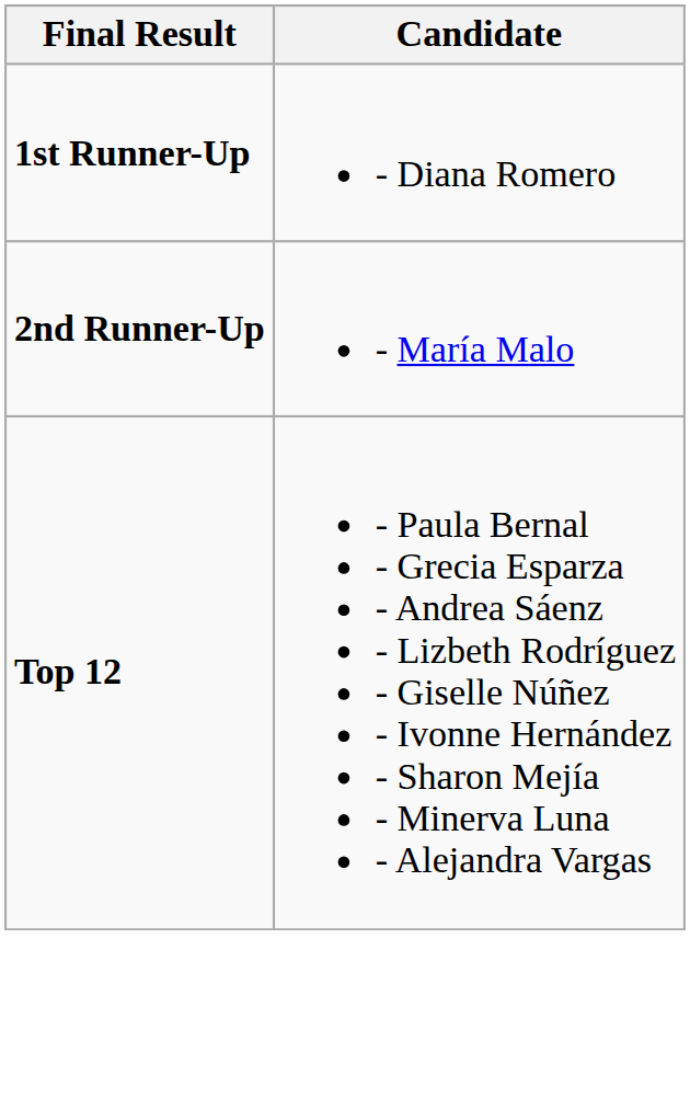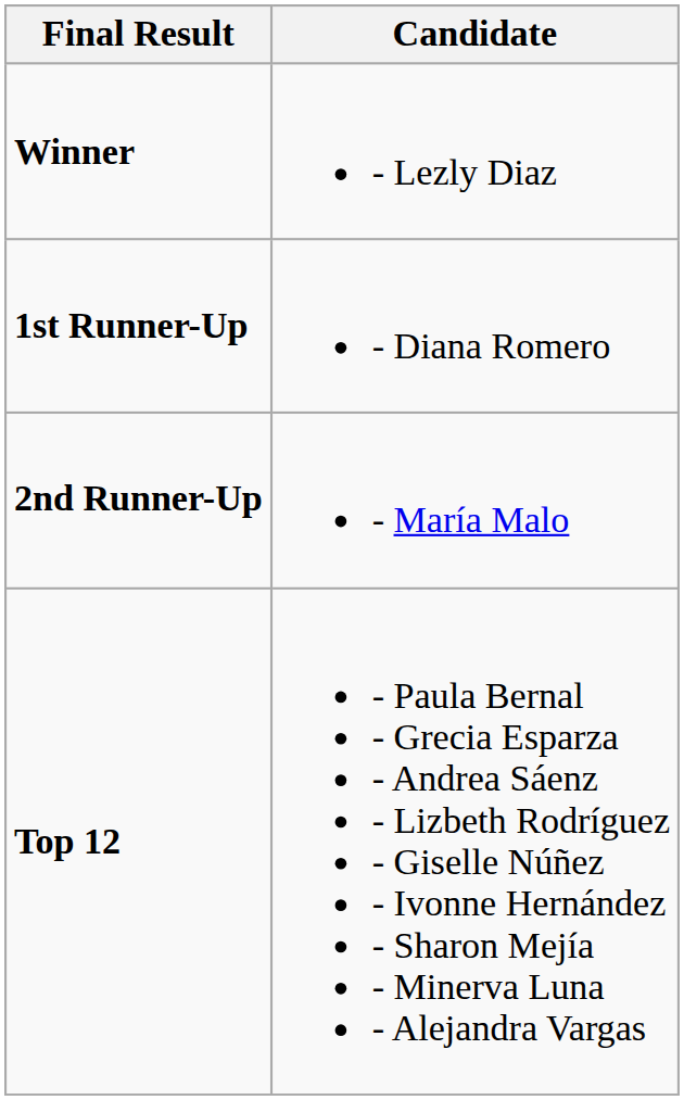+ row: Winner | - Lezly Diaz
